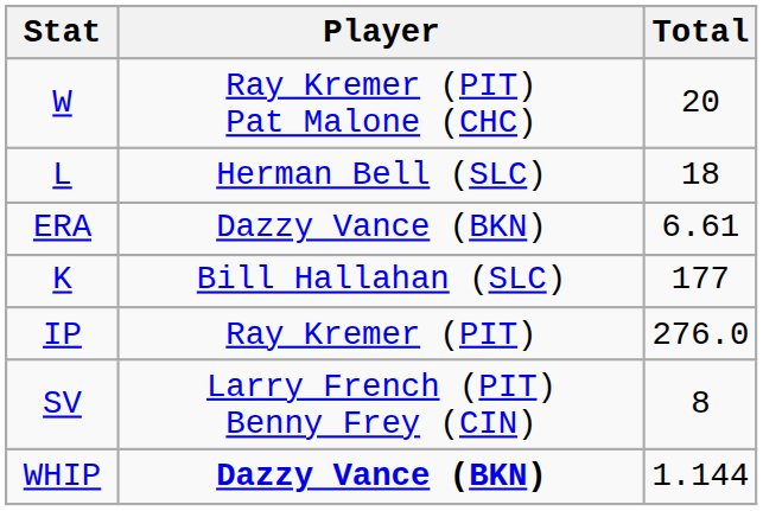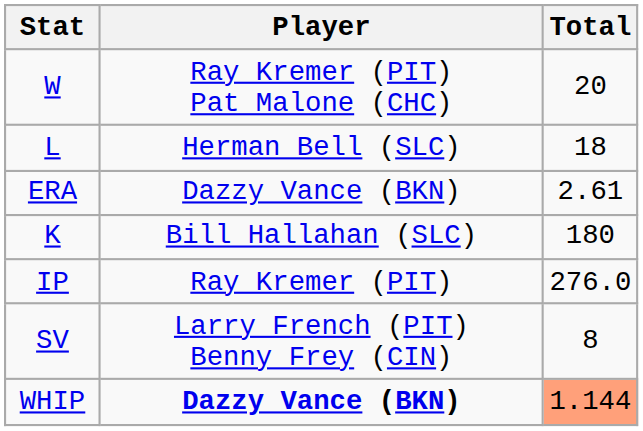ERA | Total: 6.61 -> 2.61
K | Total: 177 -> 180
WHIP | Total: no background -> lightsalmon background
